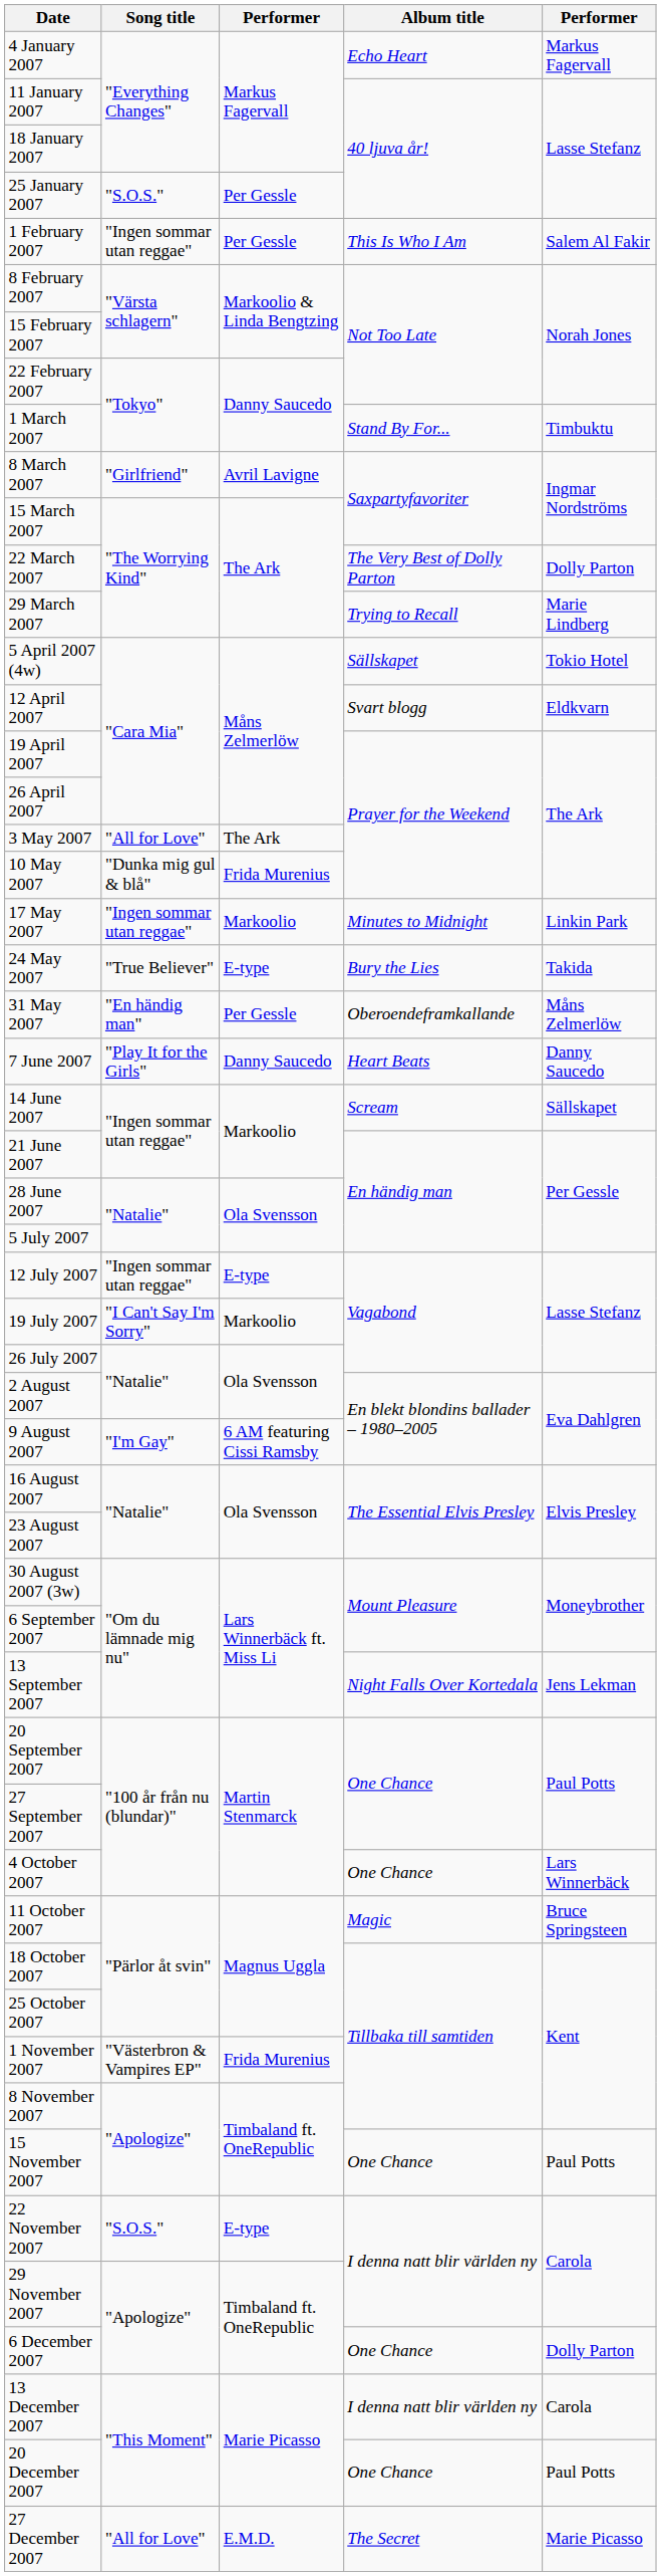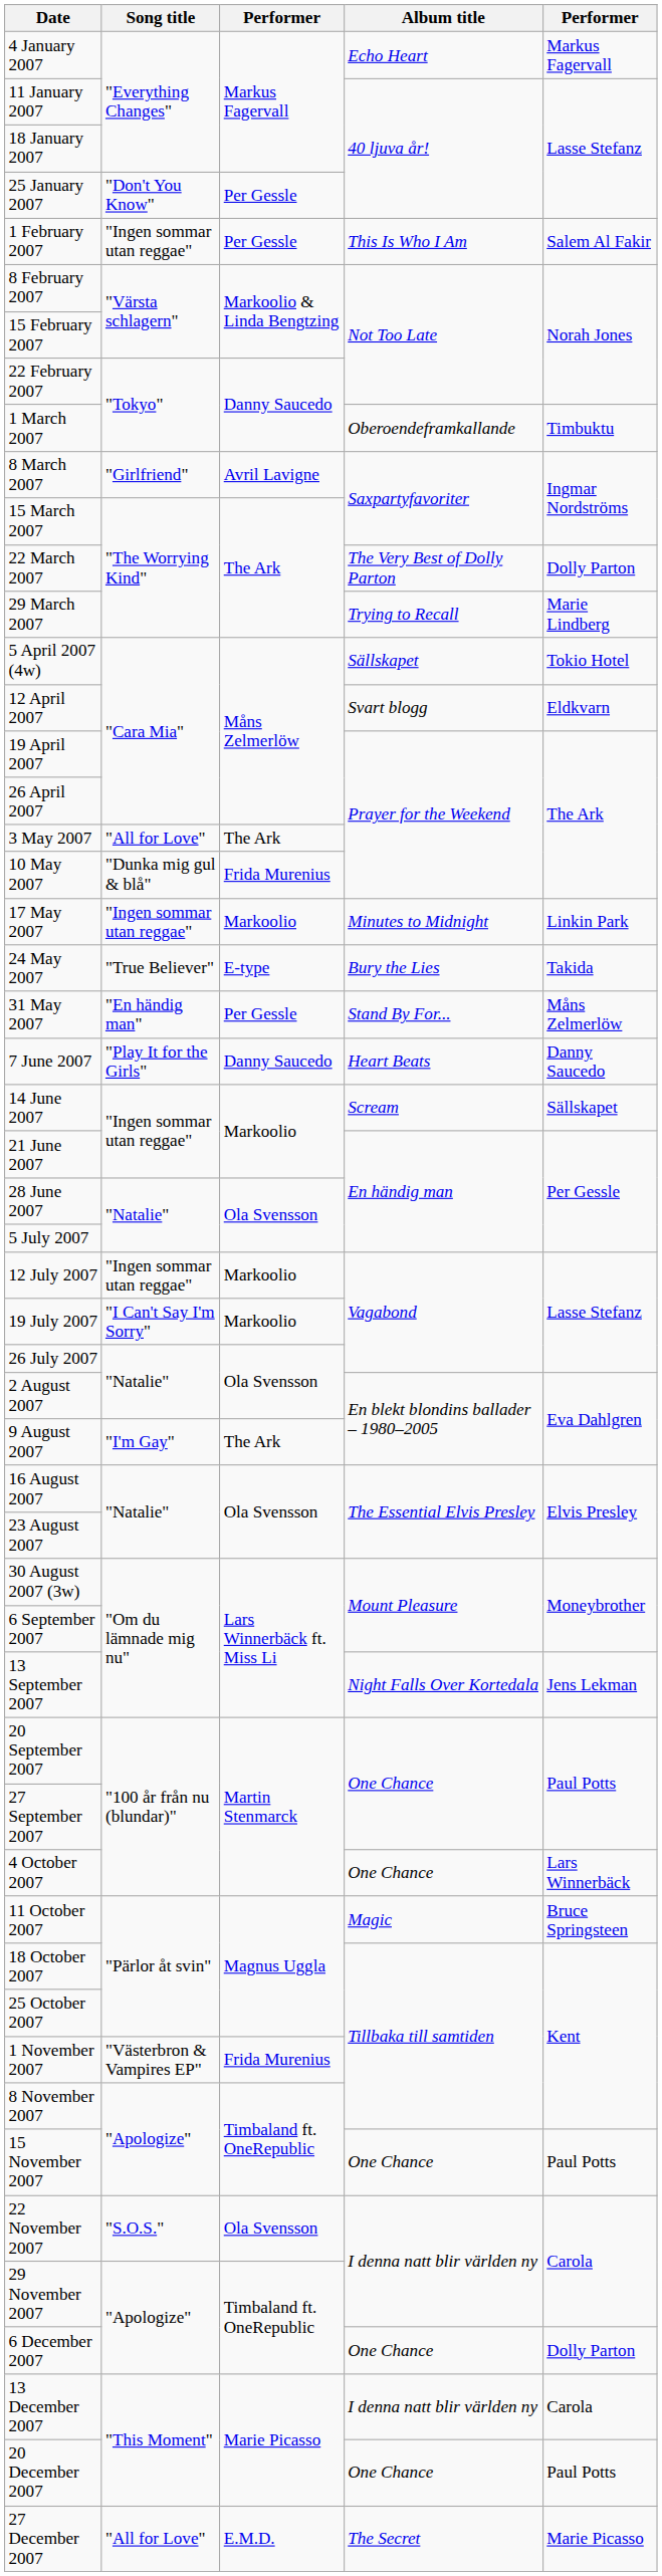25 January 2007 | Song title: "S.O.S." -> "Don't You Know"
1 March 2007 | Album title: Stand By For... -> Oberoendeframkallande
31 May 2007 | Album title: Oberoendeframkallande -> Stand By For...
12 July 2007 | column 3: E-type -> Markoolio
9 August 2007 | column 3: 6 AM featuring Cissi Ramsby -> The Ark
22 November 2007 | column 3: E-type -> Ola Svensson
